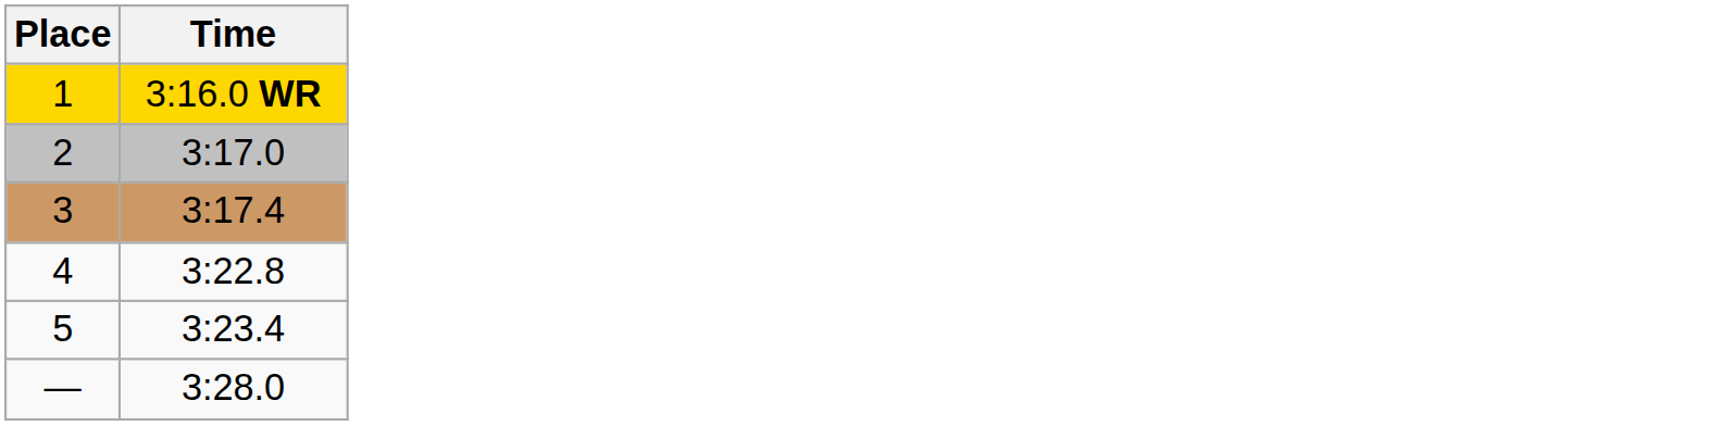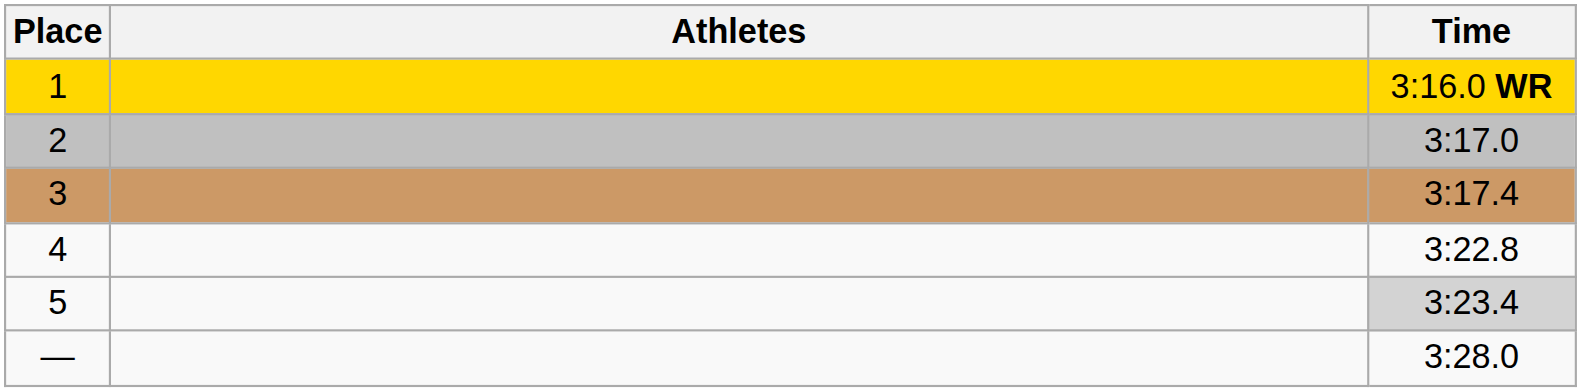+ column: Athletes
5 | Time: no background -> lightgrey background
